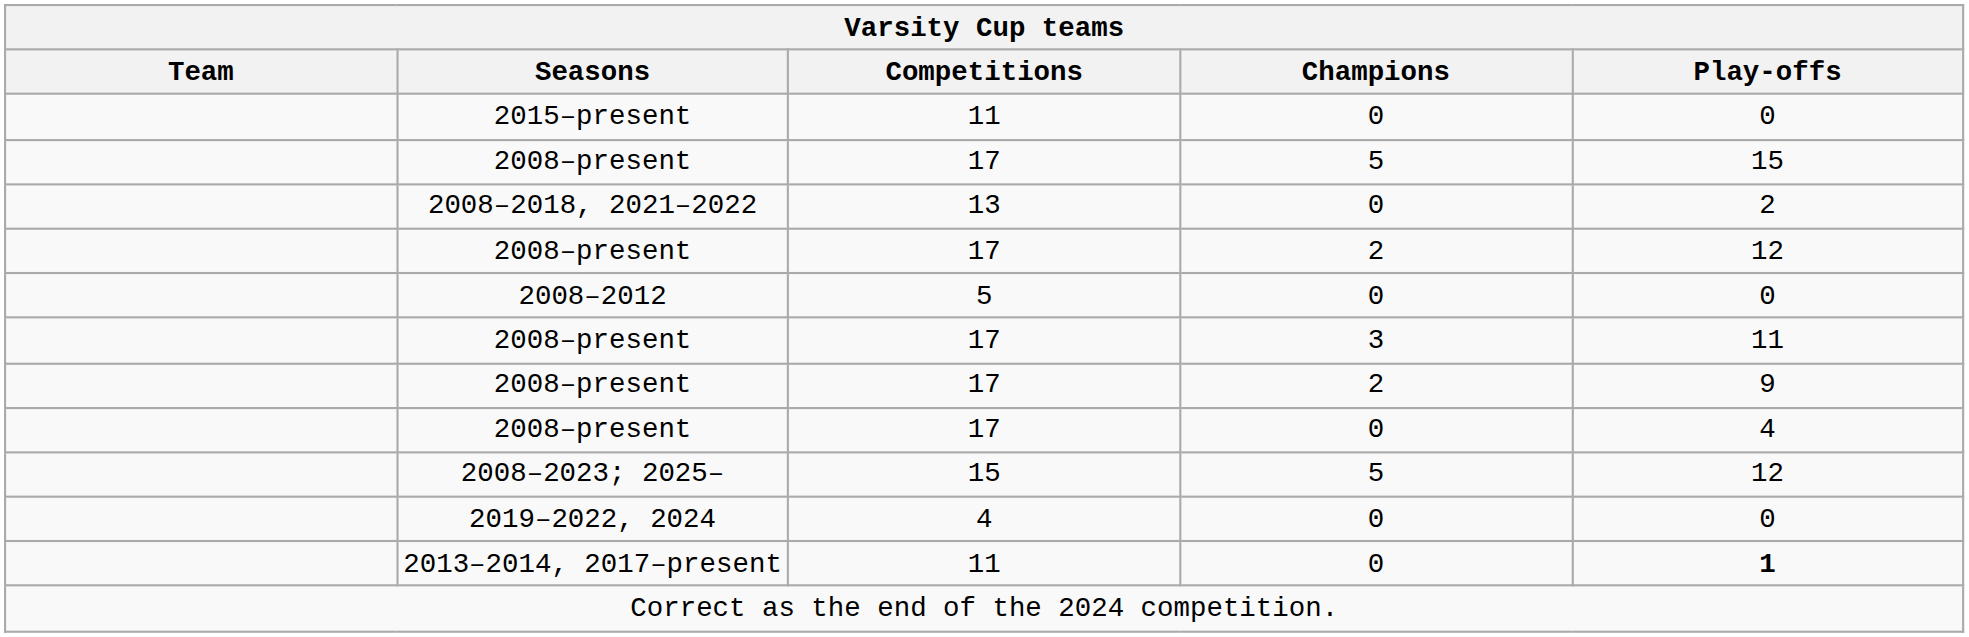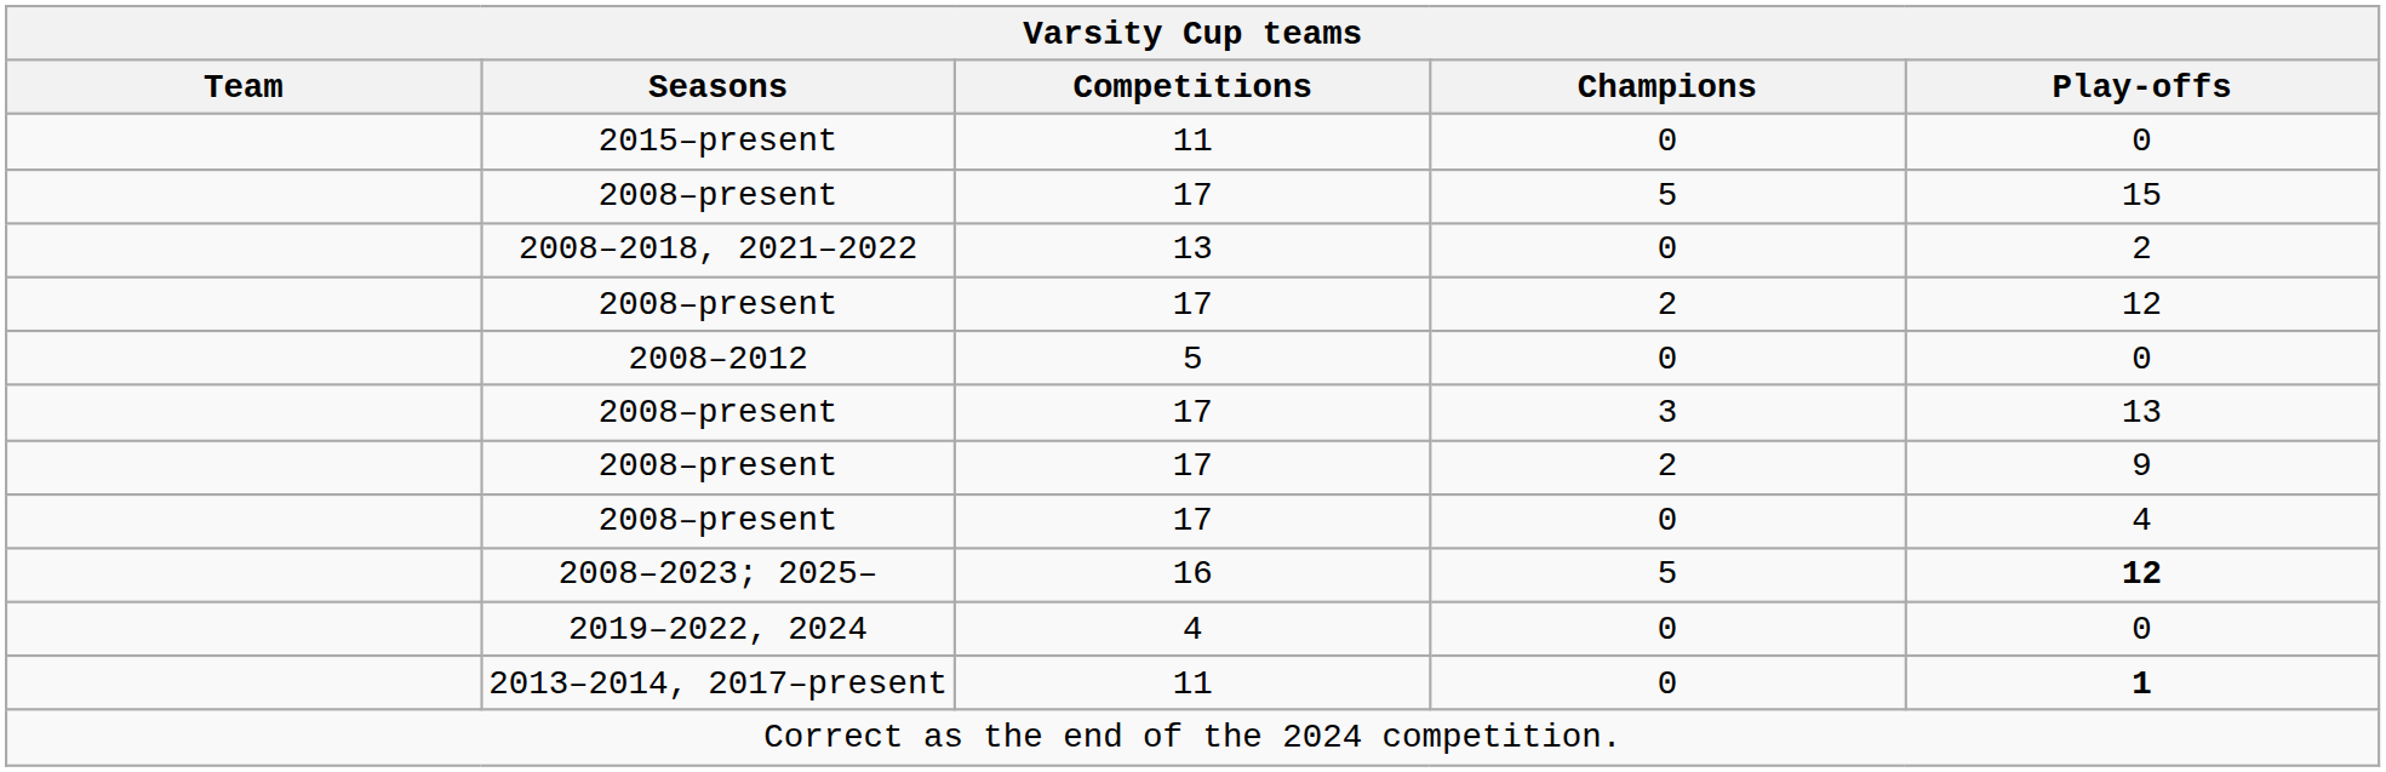2008–present / 3 | Play-offs: 11 -> 13
2008–2023; 2025– | Competitions: 15 -> 16
2008–2023; 2025– | Play-offs: normal -> bold
